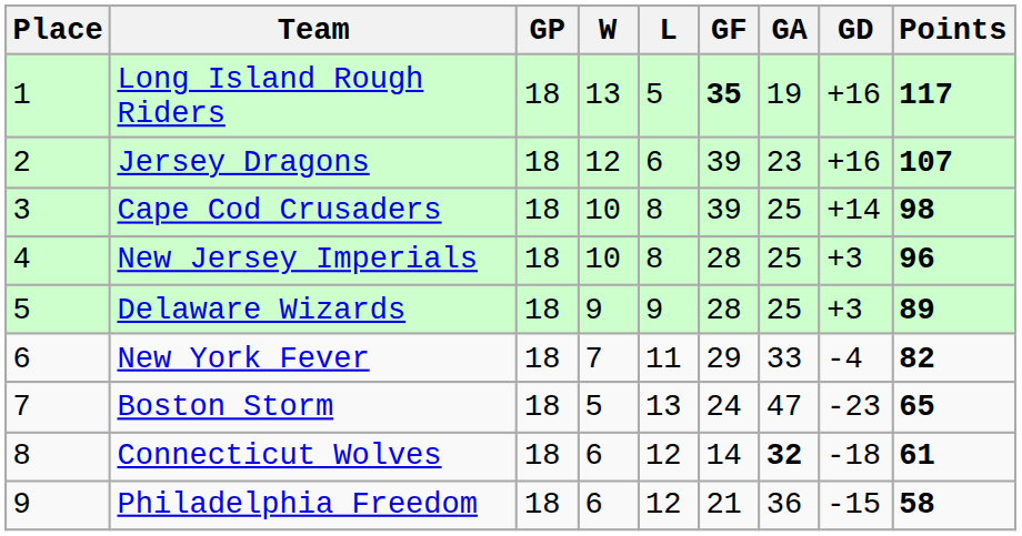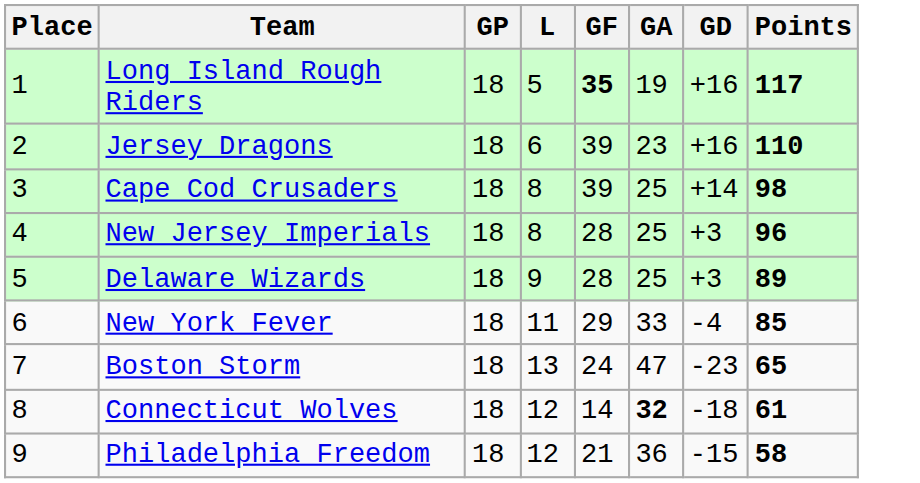- column: W | 13 | 12 | 10 | 10 | 9 | 7 | 5 | 6 | 6
Jersey Dragons | Points: 107 -> 110
New York Fever | Points: 82 -> 85
